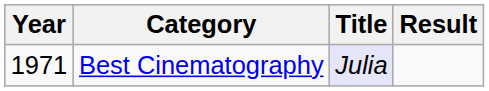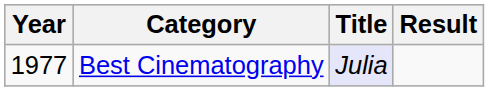Best Cinematography | Year: 1971 -> 1977
